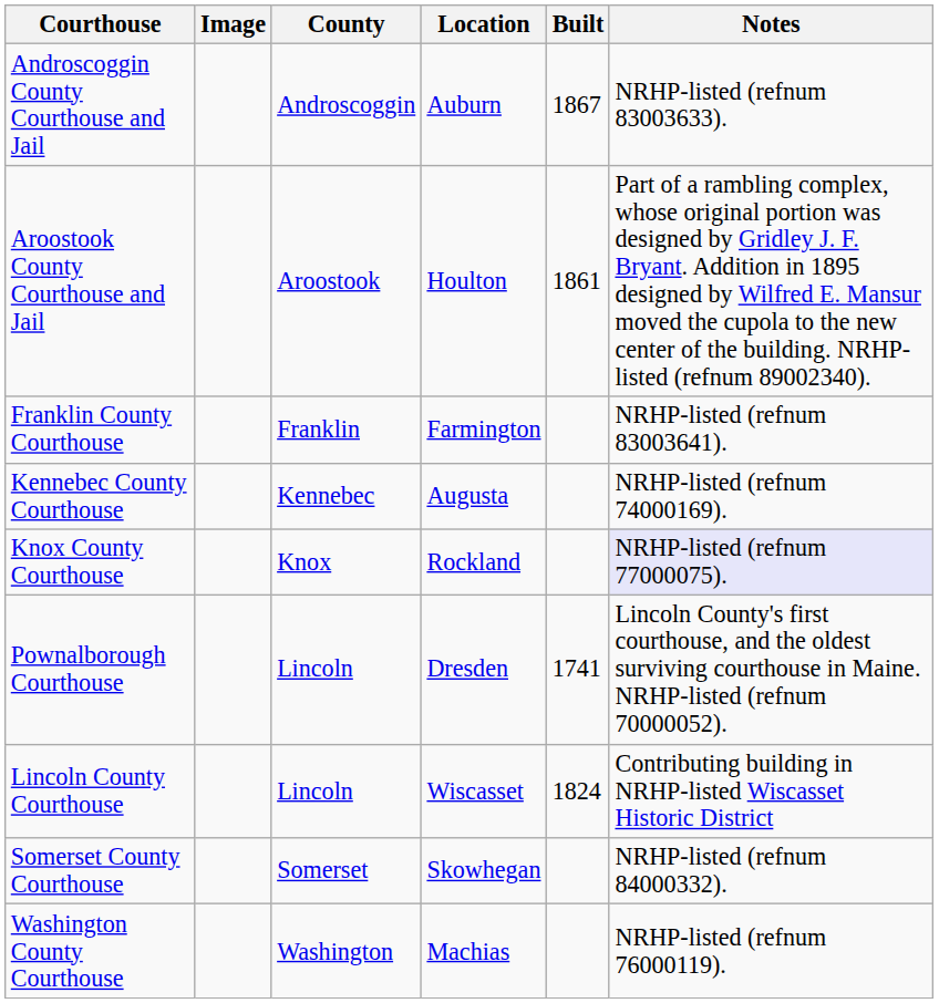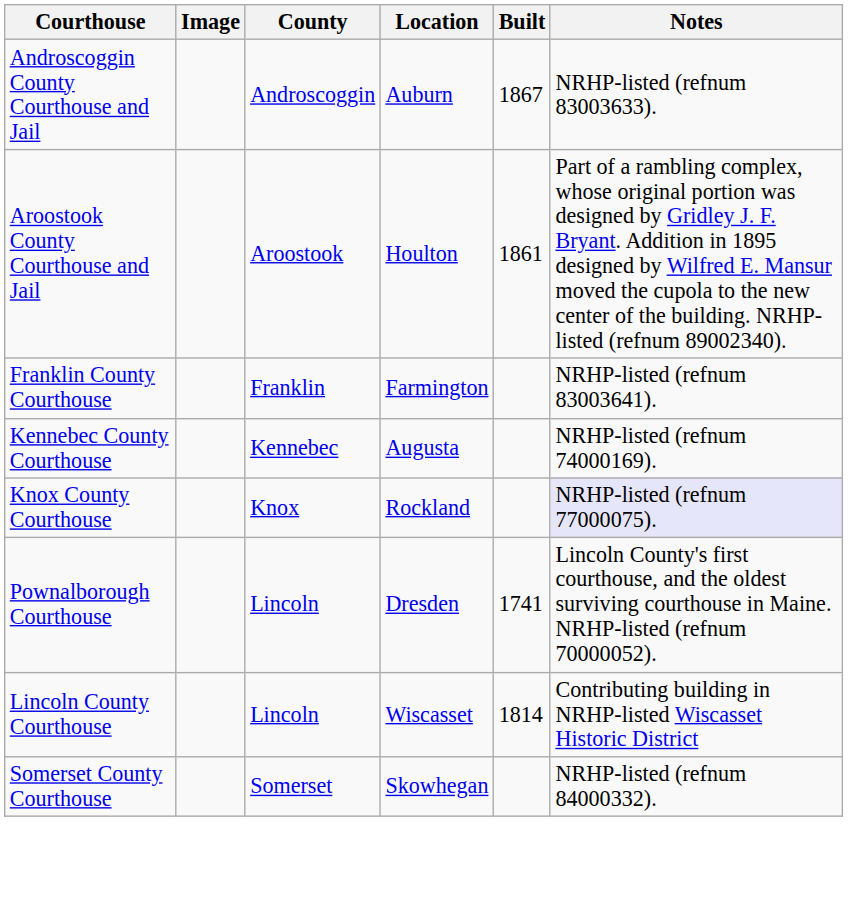Lincoln County Courthouse | Built: 1824 -> 1814
- row: Washington County Courthouse | Washington | Machias | NRHP-listed (refnum 76000119).
